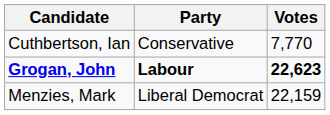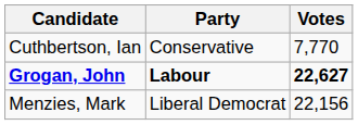Grogan, John | Votes: 22,623 -> 22,627
Menzies, Mark | Votes: 22,159 -> 22,156
